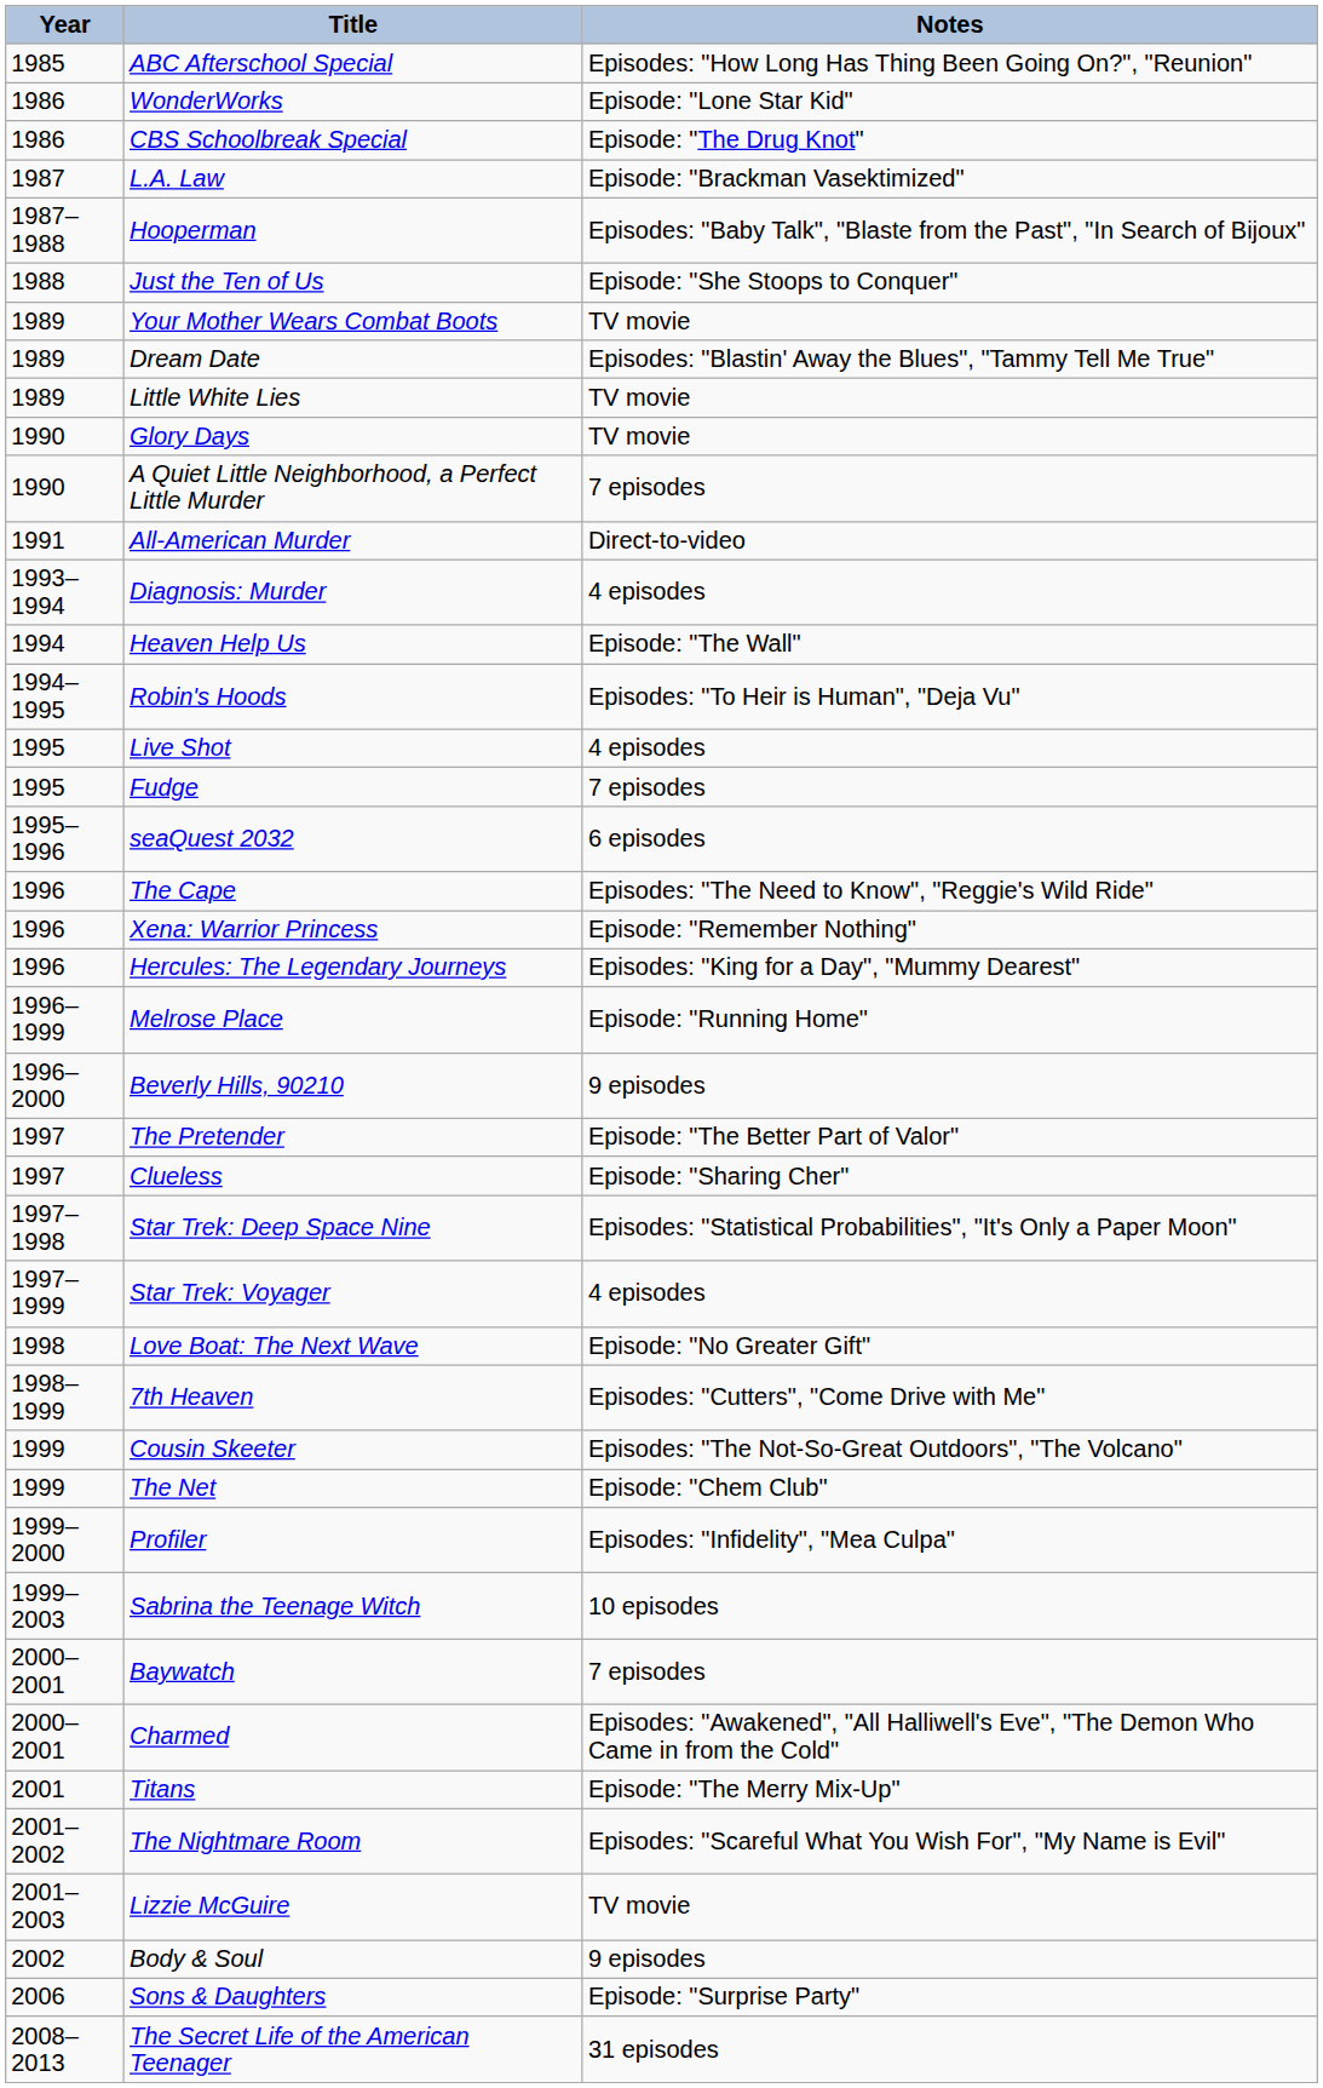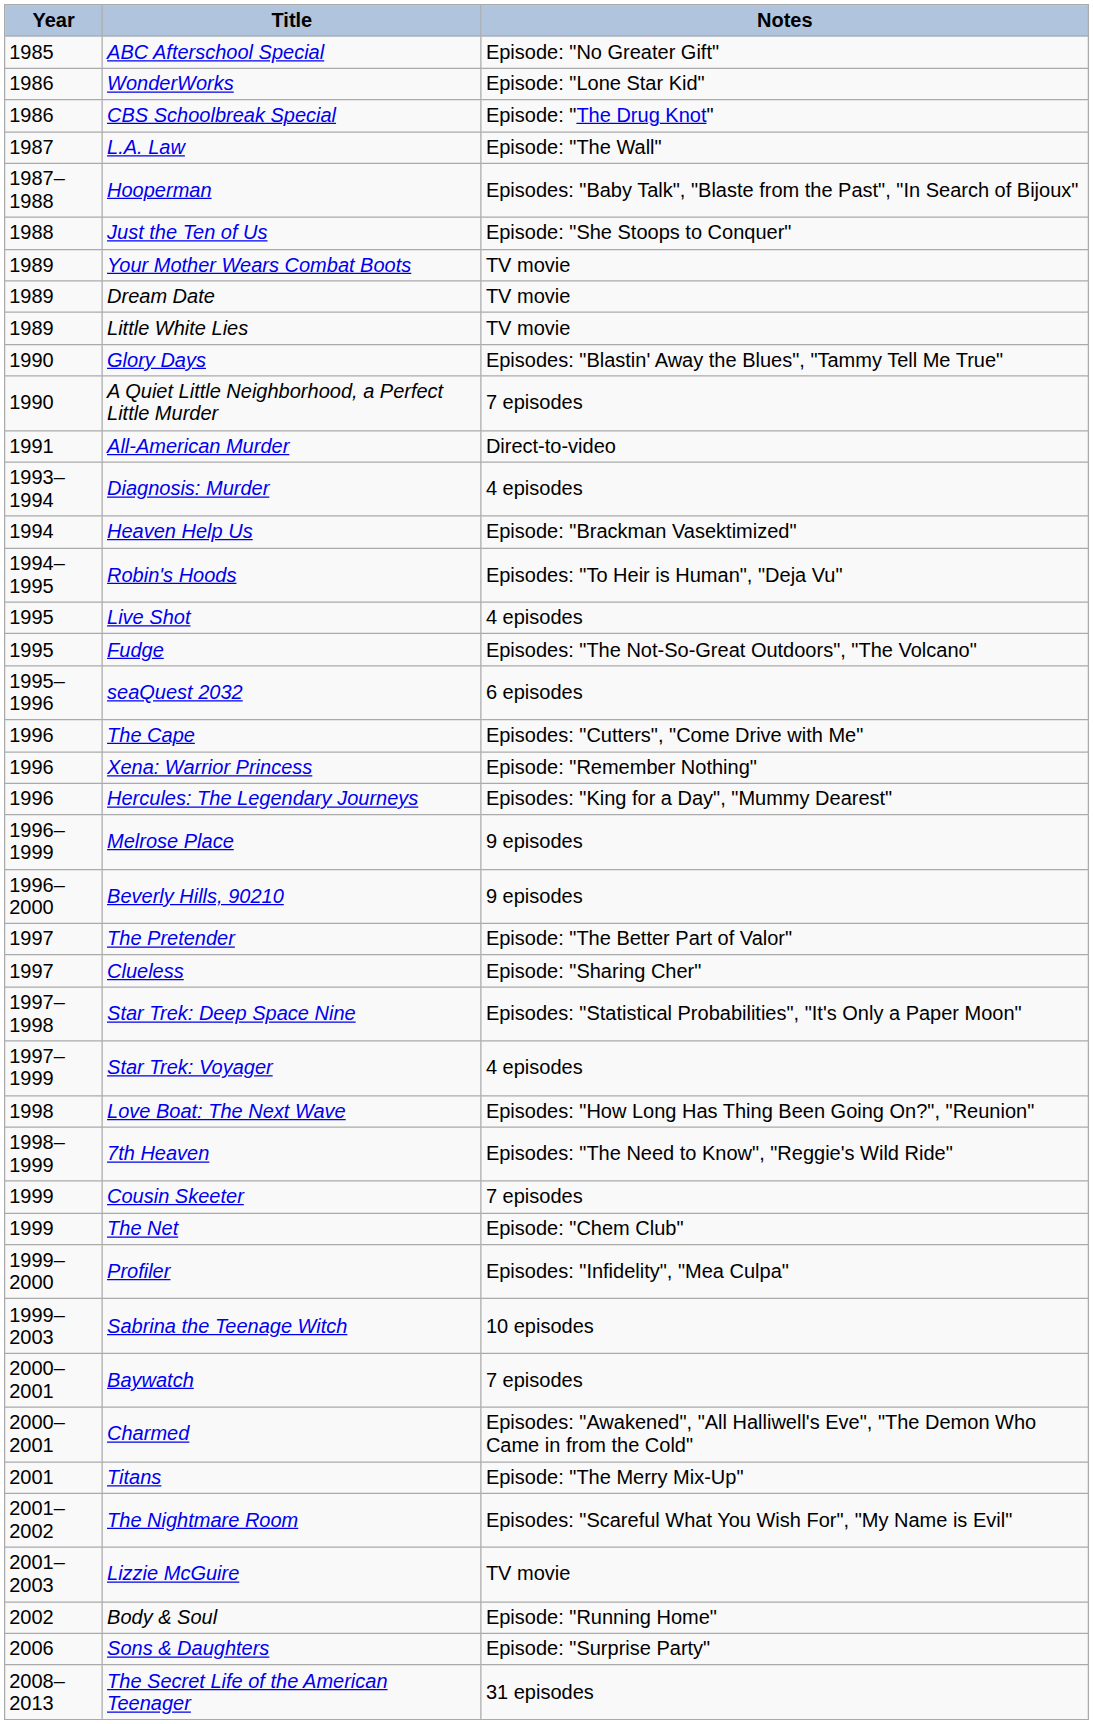ABC Afterschool Special | Notes: Episodes: "How Long Has Thing Been Going On?", "Reunion" -> Episode: "No Greater Gift"
L.A. Law | Notes: Episode: "Brackman Vasektimized" -> Episode: "The Wall"
Dream Date | Notes: Episodes: "Blastin' Away the Blues", "Tammy Tell Me True" -> TV movie
Glory Days | Notes: TV movie -> Episodes: "Blastin' Away the Blues", "Tammy Tell Me True"
Heaven Help Us | Notes: Episode: "The Wall" -> Episode: "Brackman Vasektimized"
Fudge | Notes: 7 episodes -> Episodes: "The Not-So-Great Outdoors", "The Volcano"
The Cape | Notes: Episodes: "The Need to Know", "Reggie's Wild Ride" -> Episodes: "Cutters", "Come Drive with Me"
Melrose Place | Notes: Episode: "Running Home" -> 9 episodes
Love Boat: The Next Wave | Notes: Episode: "No Greater Gift" -> Episodes: "How Long Has Thing Been Going On?", "Reunion"
7th Heaven | Notes: Episodes: "Cutters", "Come Drive with Me" -> Episodes: "The Need to Know", "Reggie's Wild Ride"
Cousin Skeeter | Notes: Episodes: "The Not-So-Great Outdoors", "The Volcano" -> 7 episodes
Body & Soul | Notes: 9 episodes -> Episode: "Running Home"
